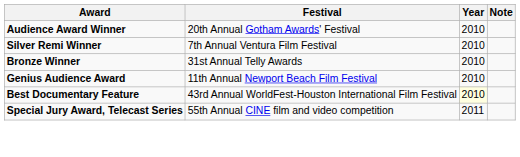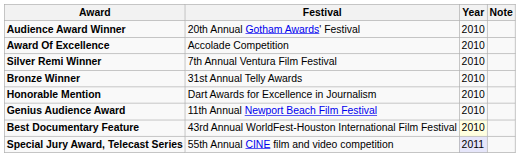+ row: Award Of Excellence | Accolade Competition | 2010
+ row: Honorable Mention | Dart Awards for Excellence in Journalism | 2010
Special Jury Award, Telecast Series | Year: no background -> lavender background
